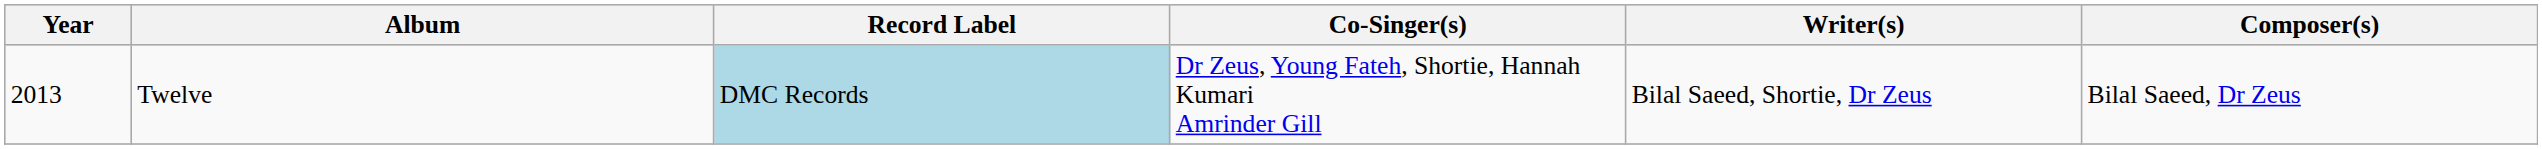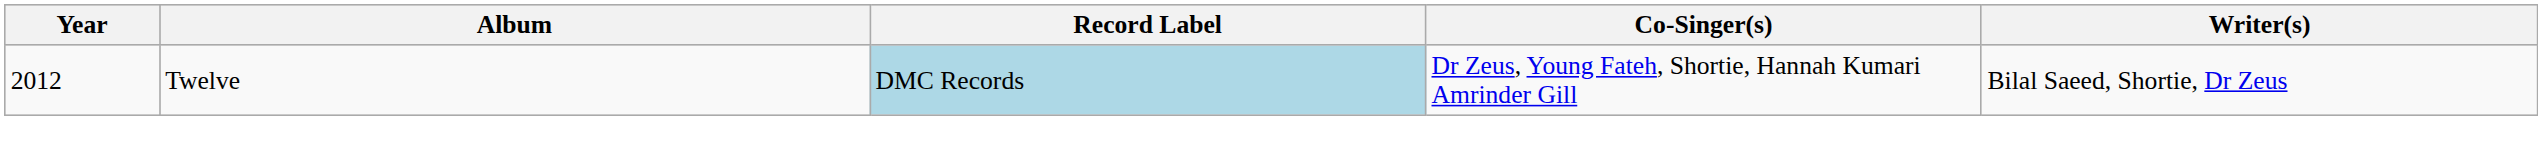- column: Composer(s) | Bilal Saeed, Dr Zeus
Twelve | Year: 2013 -> 2012
